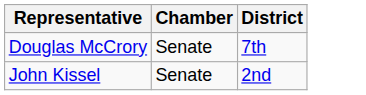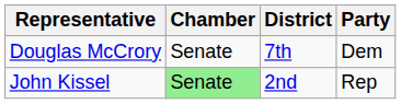+ column: Party | Dem | Rep
John Kissel | Chamber: no background -> lightgreen background
